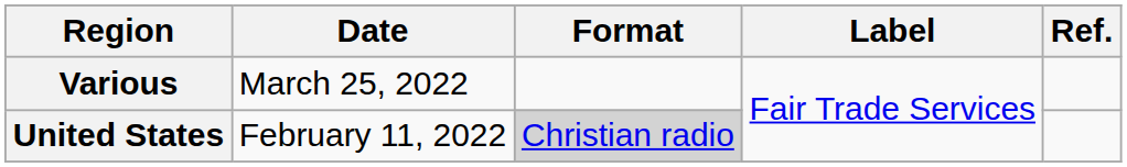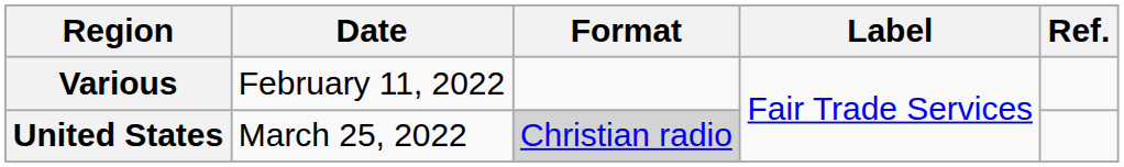Various | Date: March 25, 2022 -> February 11, 2022
United States | Date: February 11, 2022 -> March 25, 2022
